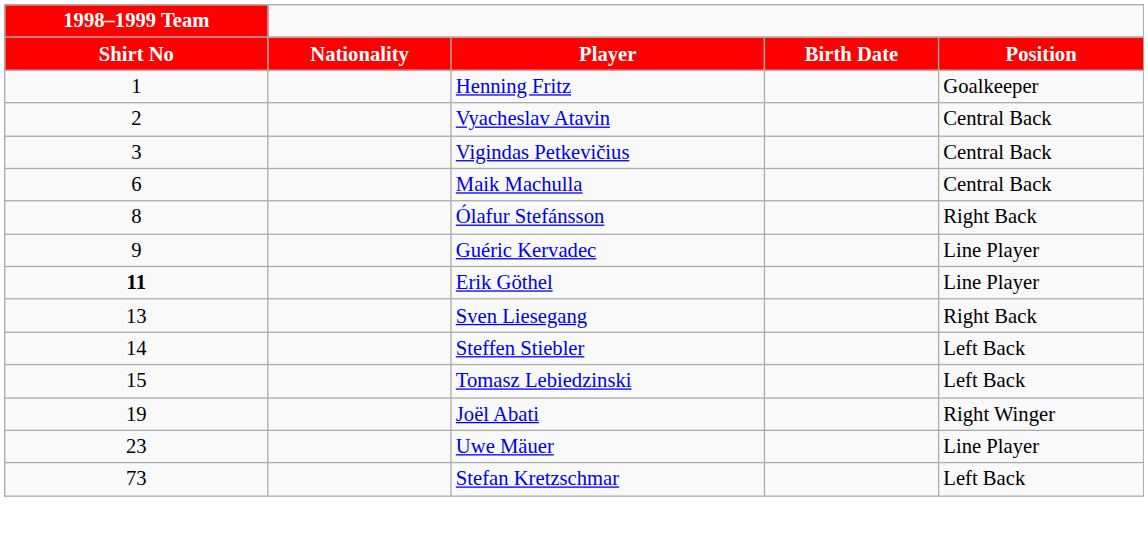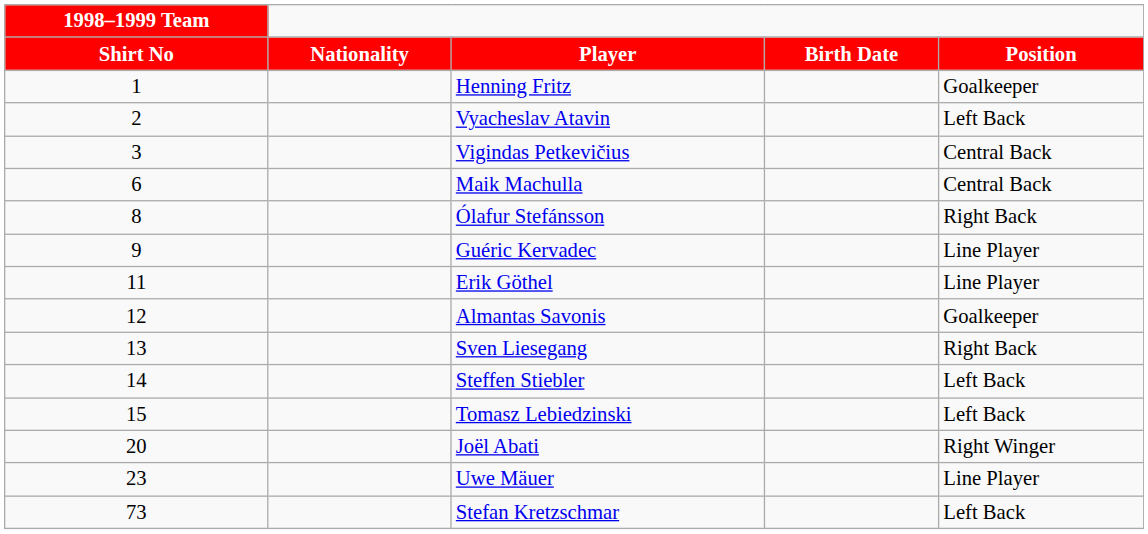Vyacheslav Atavin | Position: Central Back -> Left Back
Erik Göthel | 1998–1999 Team / Shirt No: bold -> normal
+ row: 12 | Almantas Savonis | Goalkeeper
Joël Abati | 1998–1999 Team / Shirt No: 19 -> 20
